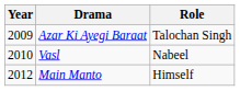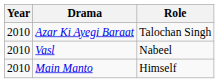Azar Ki Ayegi Baraat | Year: 2009 -> 2010
Main Manto | Year: 2012 -> 2010
